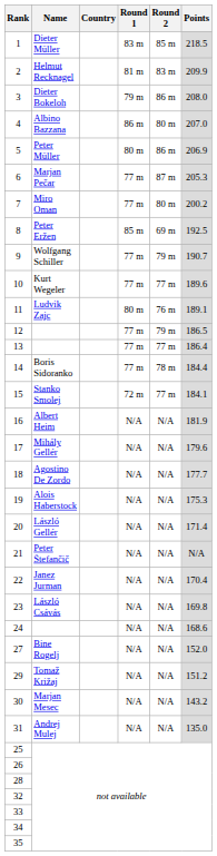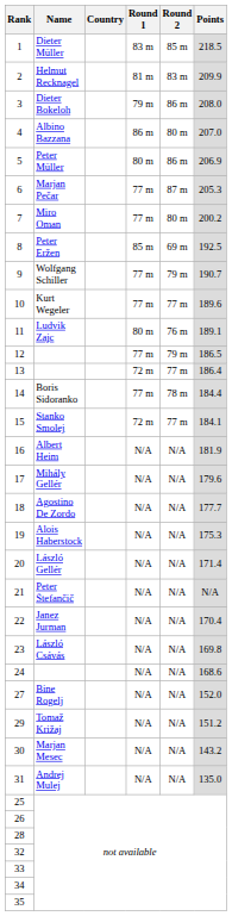13 | Round 1: 77 m -> 72 m
